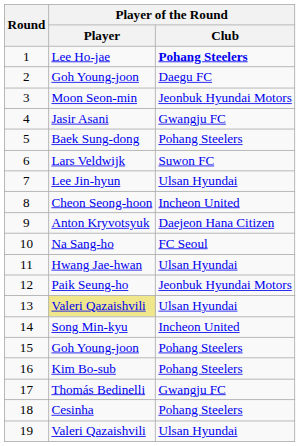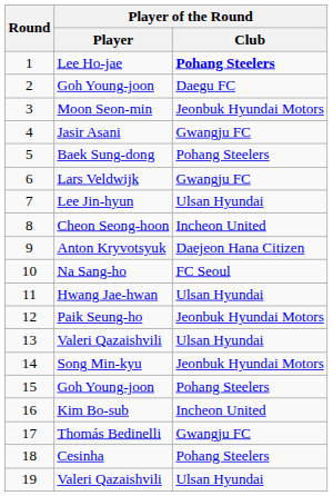6 | Player of the Round / Club: Suwon FC -> Gwangju FC
13 | Player of the Round / Player: khaki background -> no background
14 | Player of the Round / Club: Incheon United -> Jeonbuk Hyundai Motors
16 | Player of the Round / Club: Pohang Steelers -> Incheon United
